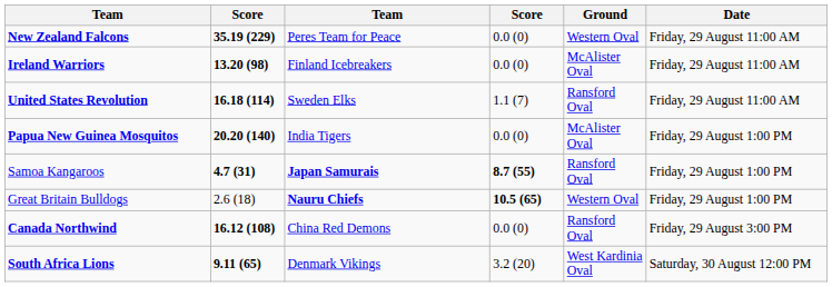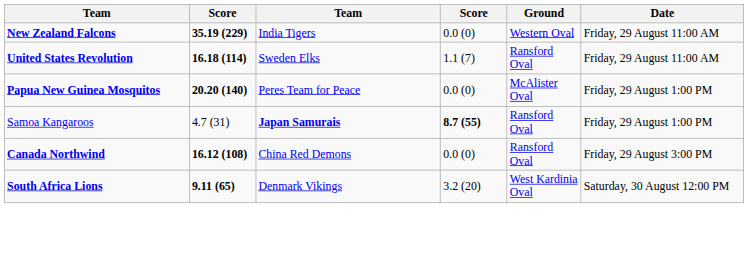New Zealand Falcons | column 3: Peres Team for Peace -> India Tigers
- row: Ireland Warriors | 13.20 (98) | Finland Icebreakers | 0.0 (0) | McAlister Oval | Friday, 29 August 11:00 AM
Papua New Guinea Mosquitos | column 3: India Tigers -> Peres Team for Peace
Samoa Kangaroos | column 2: bold -> normal
- row: Great Britain Bulldogs | 2.6 (18) | Nauru Chiefs | 10.5 (65) | Western Oval | Friday, 29 August 1:00 PM
